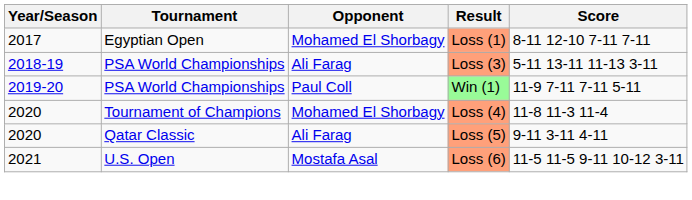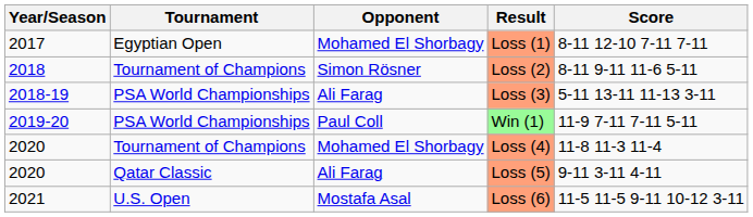+ row: 2018 | Tournament of Champions | Simon Rösner | Loss (2) | 8-11 9-11 11-6 5-11
